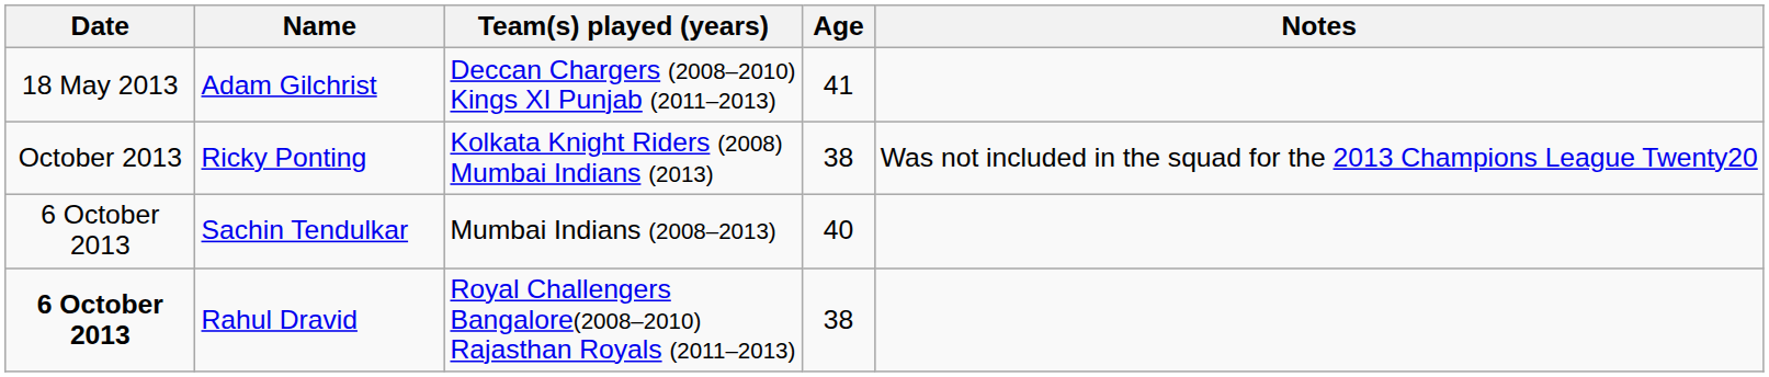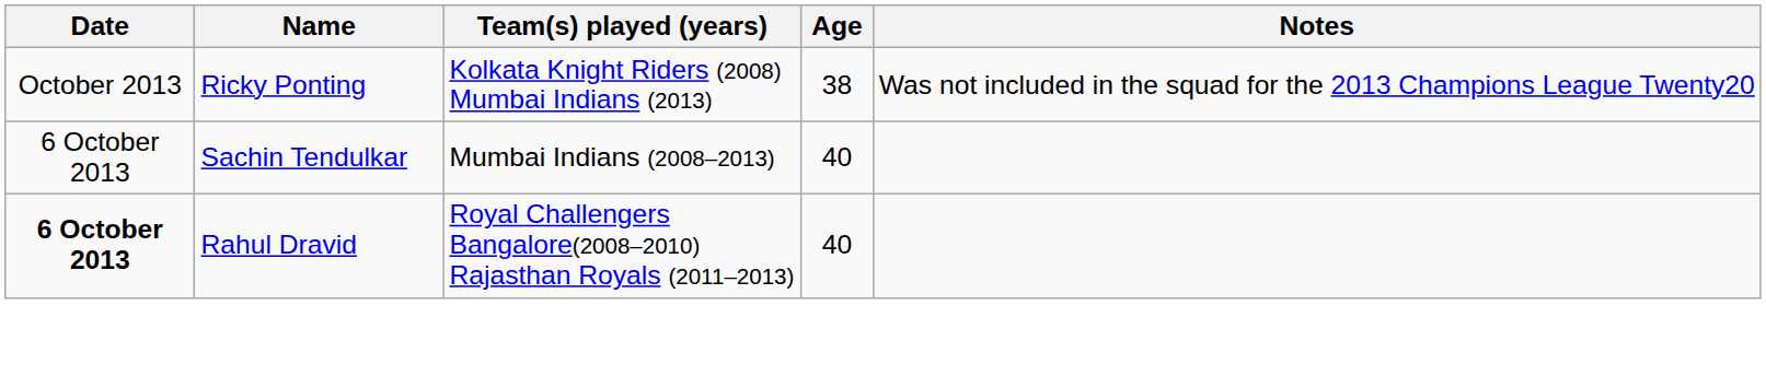- row: 18 May 2013 | Adam Gilchrist | Deccan Chargers (2008–2010) Kings XI Punjab (2011–2013) | 41
Rahul Dravid | Age: 38 -> 40
